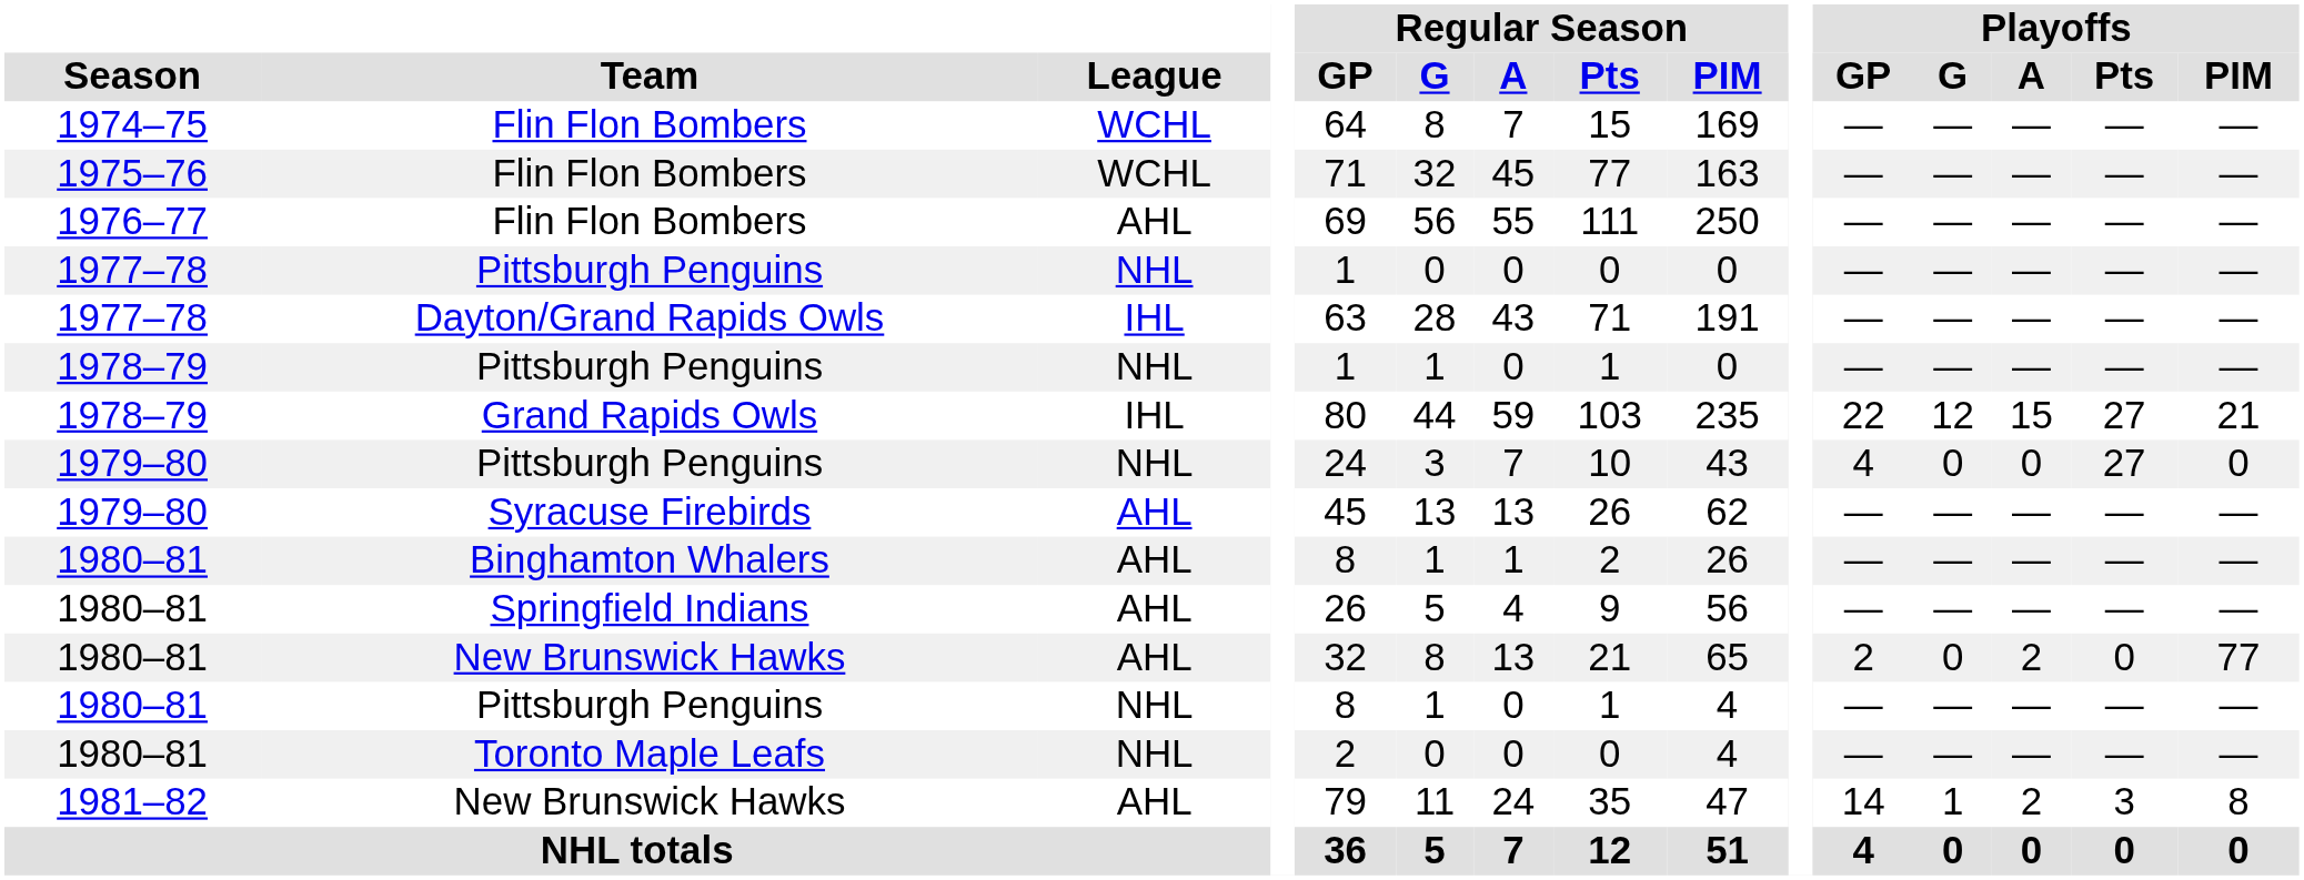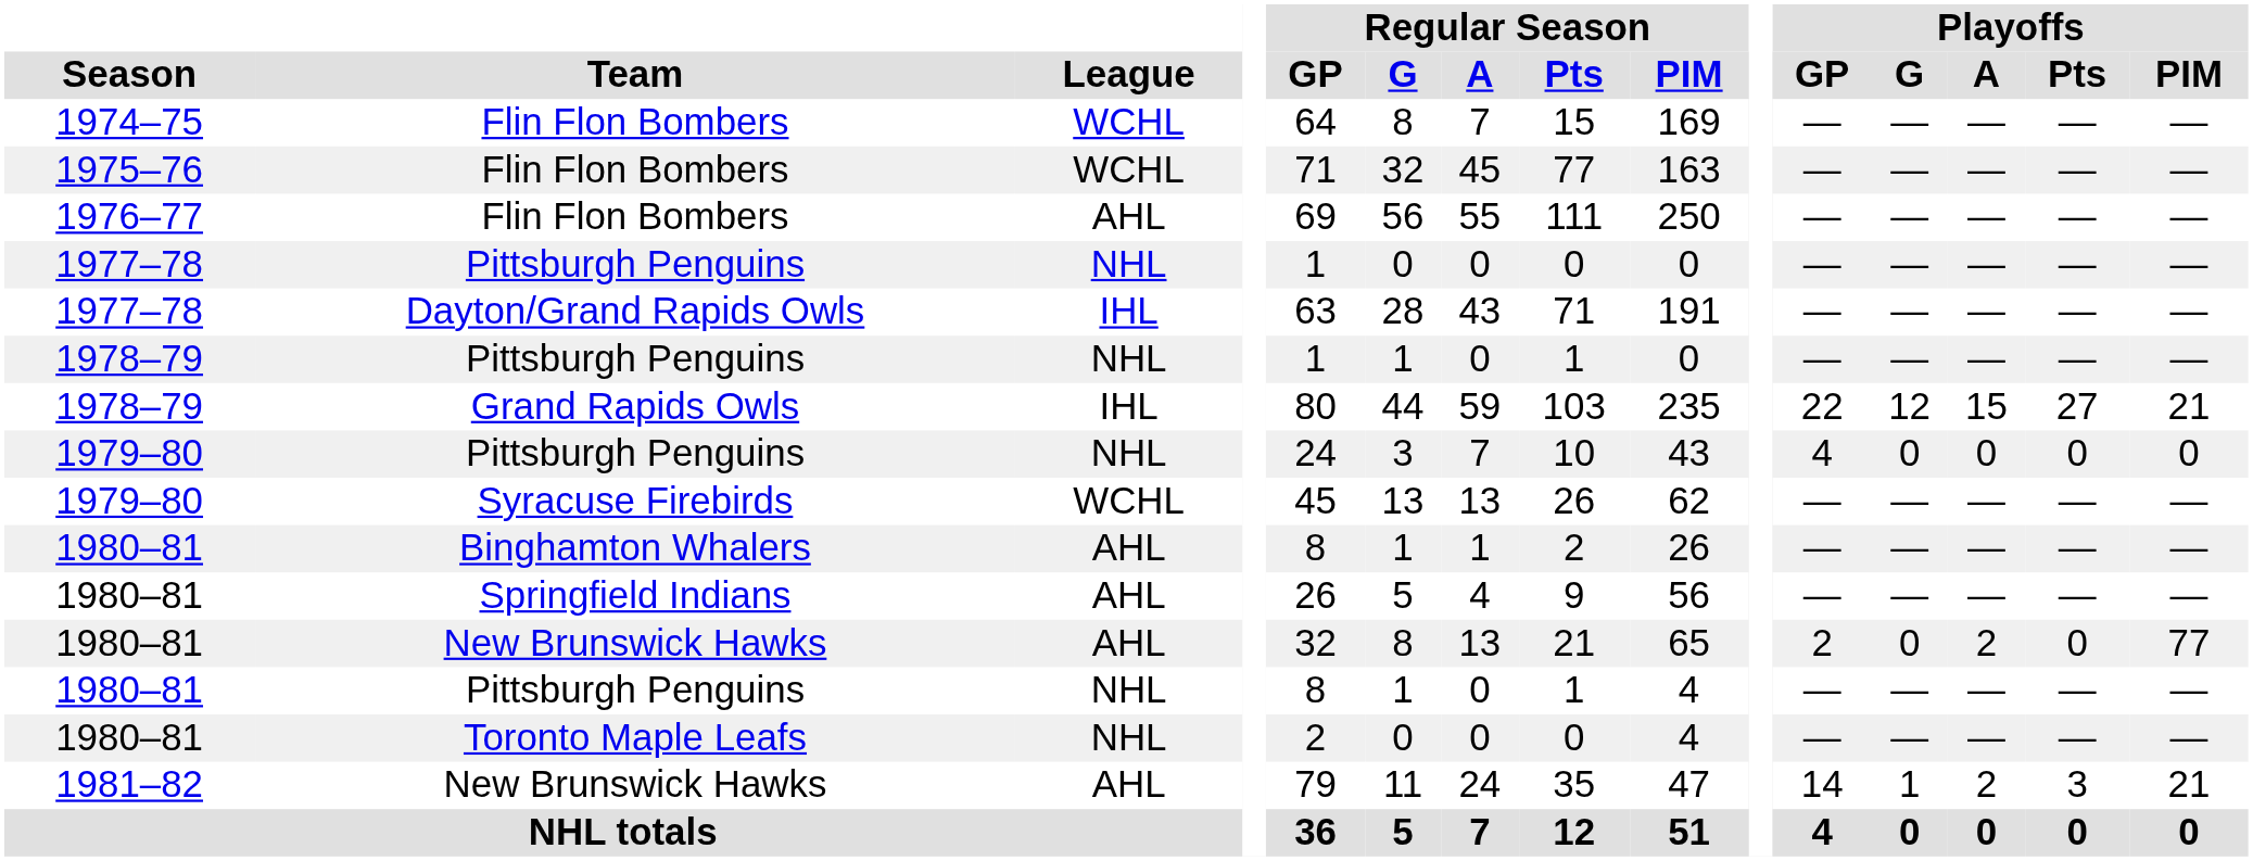1979–80 / Pittsburgh Penguins | Playoffs / Pts: 27 -> 0
Syracuse Firebirds | League: AHL -> WCHL
1981–82 / New Brunswick Hawks | Playoffs / PIM: 8 -> 21
